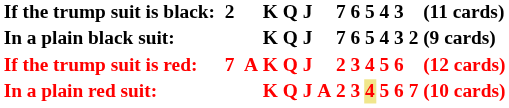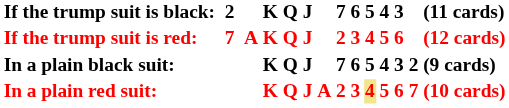rows swapped: In a plain black suit: <-> If the trump suit is red:
